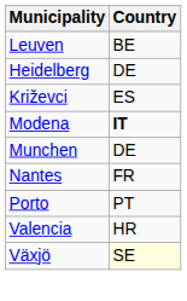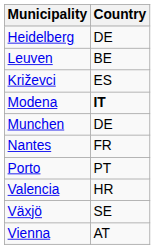rows swapped: Leuven <-> Heidelberg
Växjö | Country: lightyellow background -> no background
+ row: Vienna | AT
